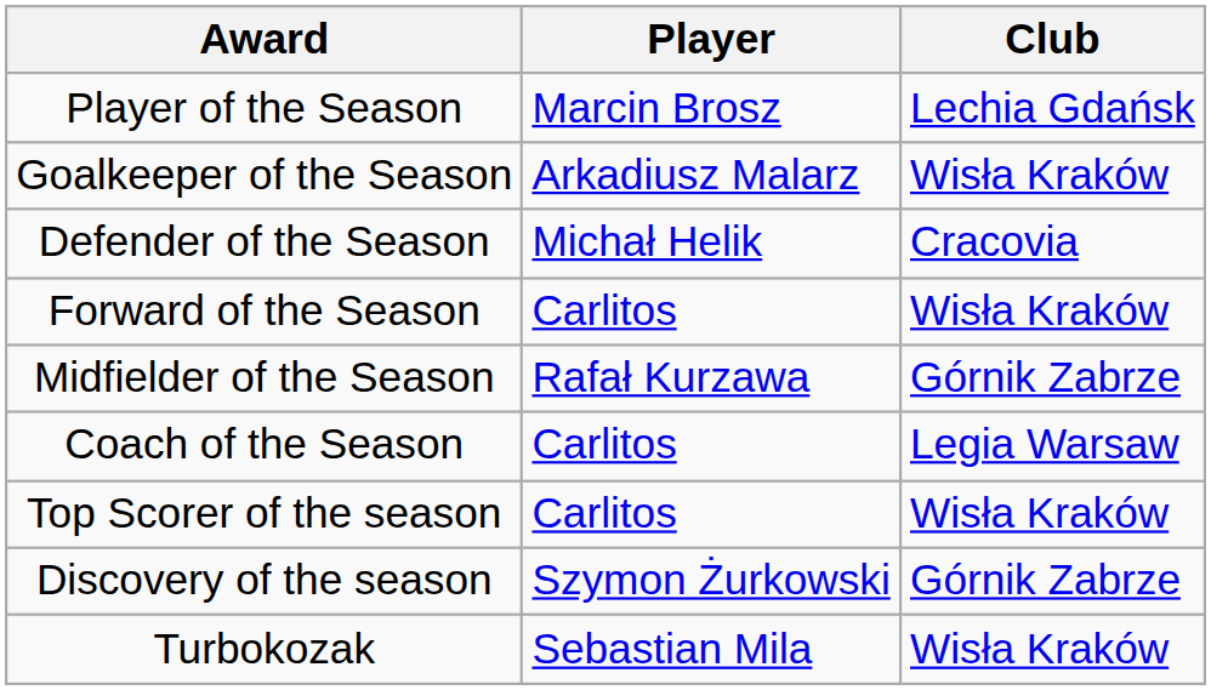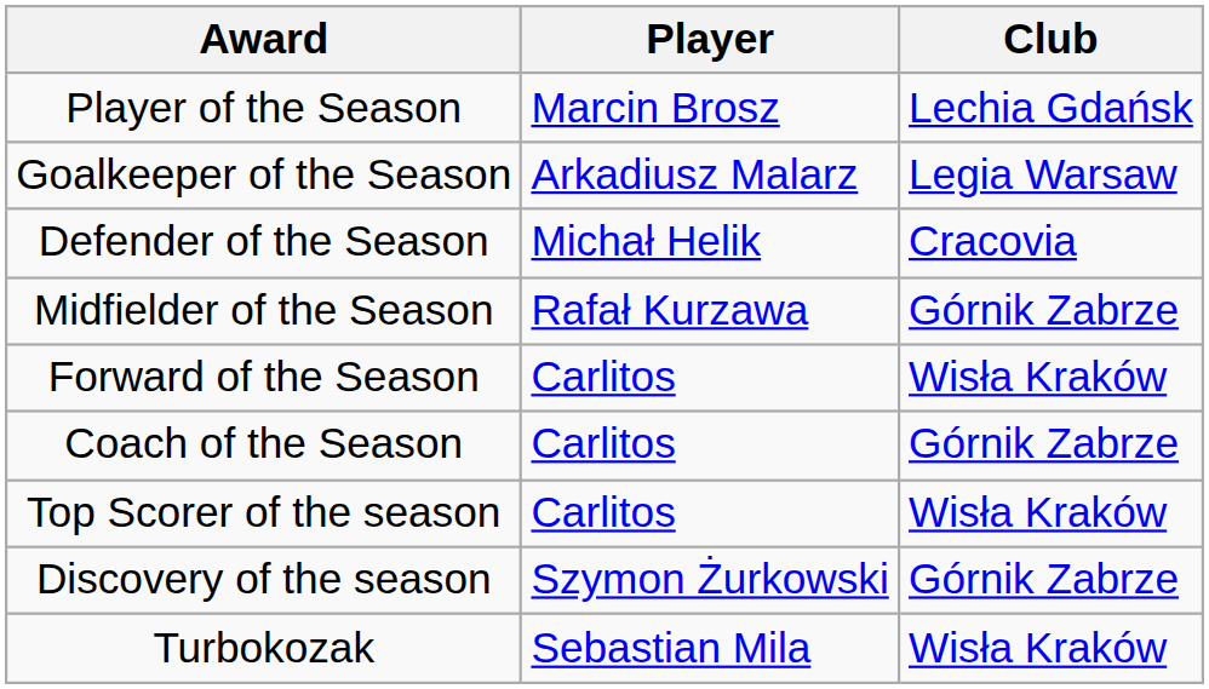Goalkeeper of the Season | Club: Wisła Kraków -> Legia Warsaw
rows swapped: Midfielder of the Season <-> Forward of the Season
Coach of the Season | Club: Legia Warsaw -> Górnik Zabrze
